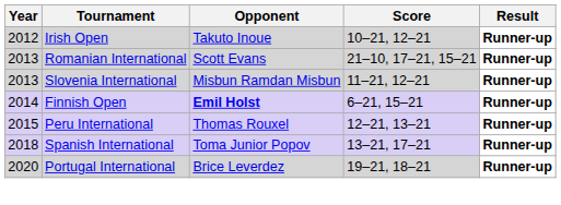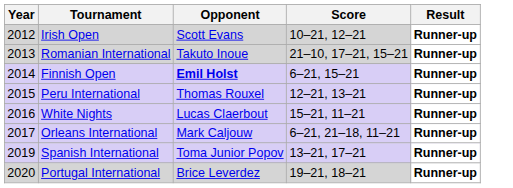Irish Open | Opponent: Takuto Inoue -> Scott Evans
Romanian International | Opponent: Scott Evans -> Takuto Inoue
- row: 2013 | Slovenia International | Misbun Ramdan Misbun | 11–21, 12–21 | Runner-up
+ row: 2016 | White Nights | Lucas Claerbout | 15–21, 11–21 | Runner-up
+ row: 2017 | Orleans International | Mark Caljouw | 6–21, 21–18, 11–21 | Runner-up
Spanish International | Year: 2018 -> 2019
